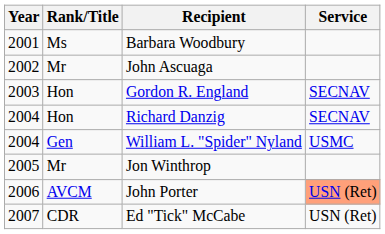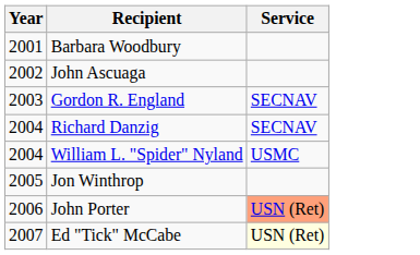- column: Rank/Title | Ms | Mr | Hon | Hon | Gen | Mr | AVCM | CDR
Ed "Tick" McCabe | Service: no background -> lightyellow background
